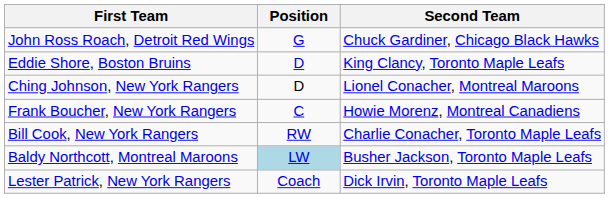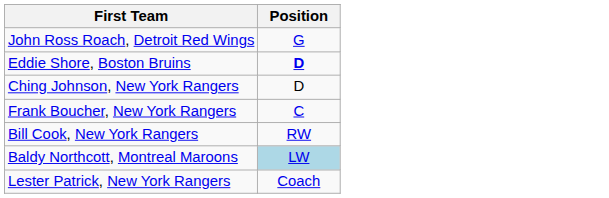- column: Second Team | Chuck Gardiner, Chicago Black Hawks | King Clancy, Toronto Maple Leafs | Lionel Conacher, Montreal Maroons | Howie Morenz, Montreal Canadiens | Charlie Conacher, Toronto Maple Leafs | Busher Jackson, Toronto Maple Leafs | Dick Irvin, Toronto Maple Leafs
Eddie Shore, Boston Bruins | Position: normal -> bold
